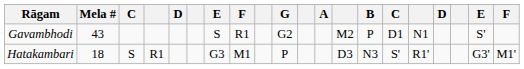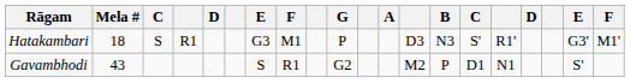rows swapped: Hatakambari <-> Gavambhodi
